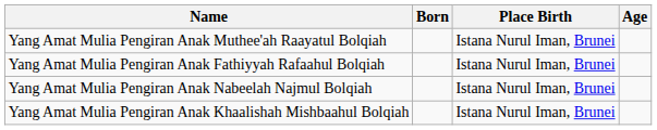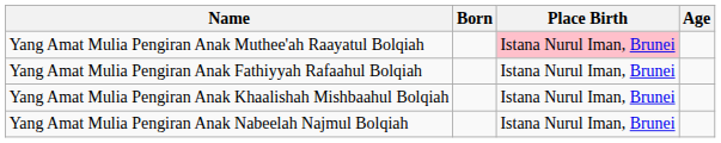Yang Amat Mulia Pengiran Anak Muthee'ah Raayatul Bolqiah | Place Birth: no background -> pink background
rows swapped: Yang Amat Mulia Pengiran Anak Khaalishah Mishbaahul Bolqiah <-> Yang Amat Mulia Pengiran Anak Nabeelah Najmul Bolqiah
